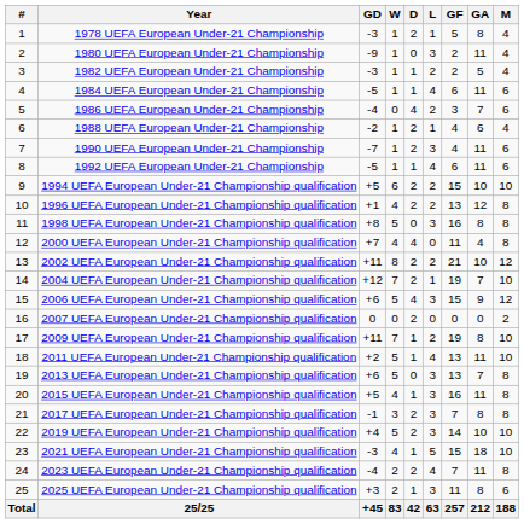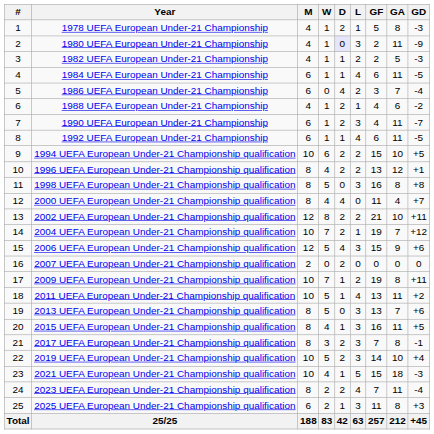columns swapped: M <-> GD
1980 UEFA European Under-21 Championship | D: no background -> lavender background
